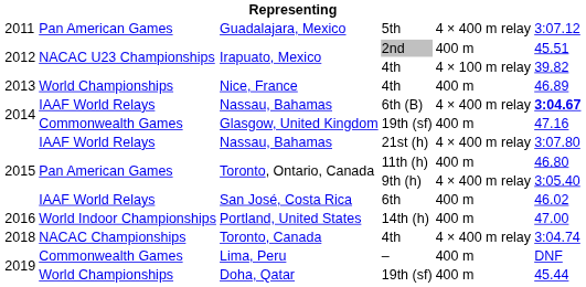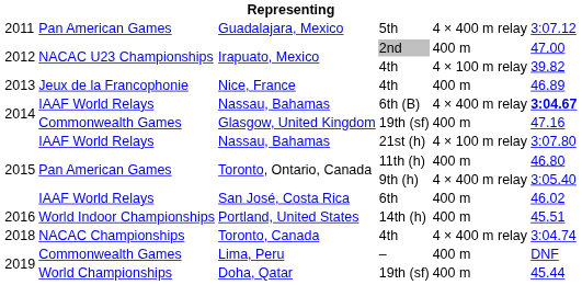Irapuato, Mexico / 2nd | column 6: 45.51 -> 47.00
Nice, France | column 2: World Championships -> Jeux de la Francophonie
Nassau, Bahamas / 21st (h) | column 5: 4 × 400 m relay -> 4 × 100 m relay
Portland, United States | column 6: 47.00 -> 45.51
